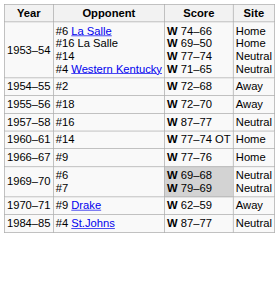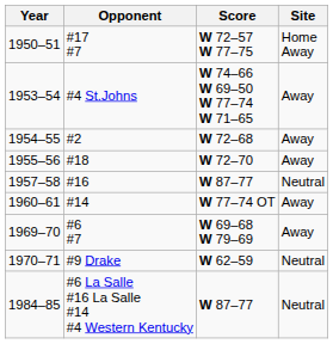+ row: 1950–51 | #17 #7 | W 72–57 W 77–75 | Home Away
1953–54 | Opponent: #6 La Salle #16 La Salle #14 #4 Western Kentucky -> #4 St.Johns
1953–54 | Site: Home Home Neutral Neutral -> Away
1960–61 | Site: Home -> Away
- row: 1966–67 | #9 | W 77–76 | Home
1969–70 | Score: lightgrey background -> no background
1969–70 | Site: Neutral Neutral -> Away
1970–71 | Site: Away -> Neutral
1984–85 | Opponent: #4 St.Johns -> #6 La Salle #16 La Salle #14 #4 Western Kentucky
